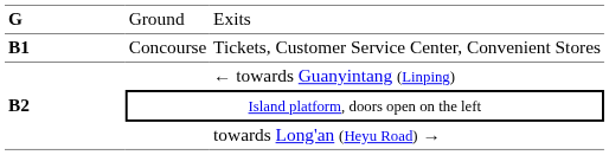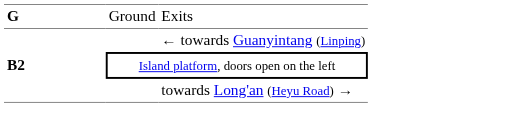- row: B1 | Concourse | Tickets, Customer Service Center, Convenient Stores
